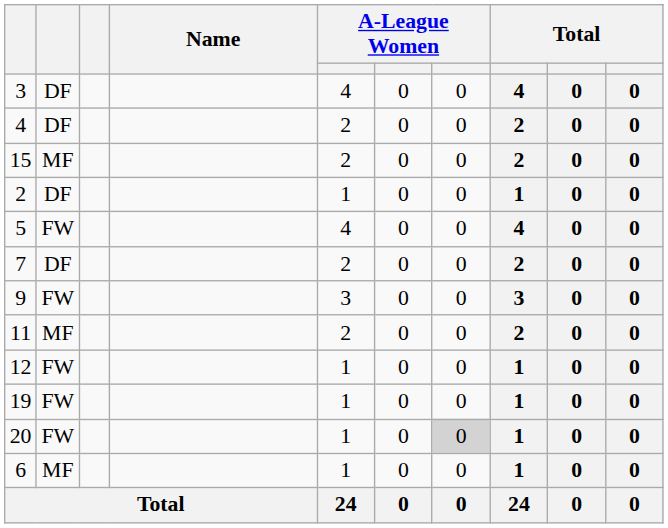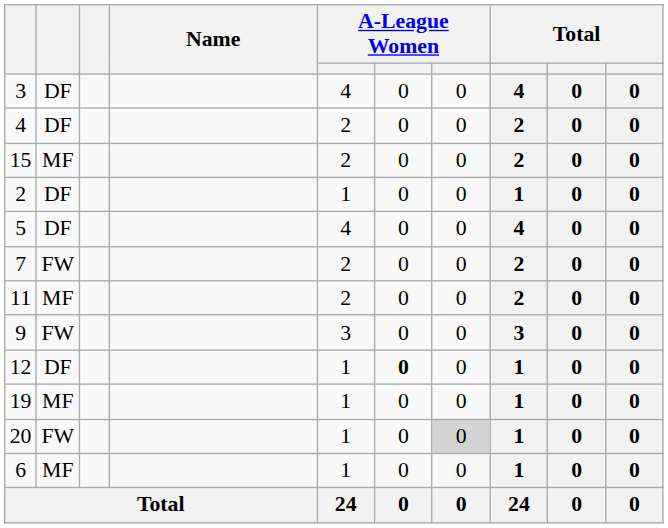5 | column 2: FW -> DF
7 | column 2: DF -> FW
rows swapped: 9 <-> 11
12 | column 2: FW -> DF
12 | column 6: normal -> bold
19 | column 2: FW -> MF
